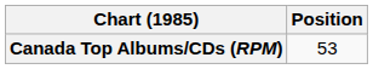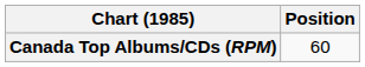Canada Top Albums/CDs (RPM) | Position: 53 -> 60
